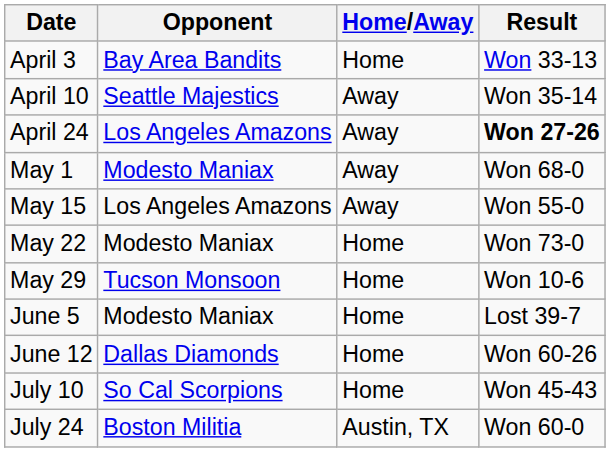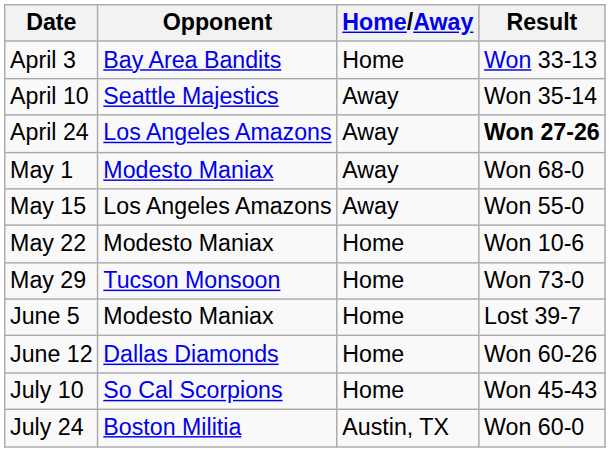May 22 | Result: Won 73-0 -> Won 10-6
May 29 | Result: Won 10-6 -> Won 73-0
